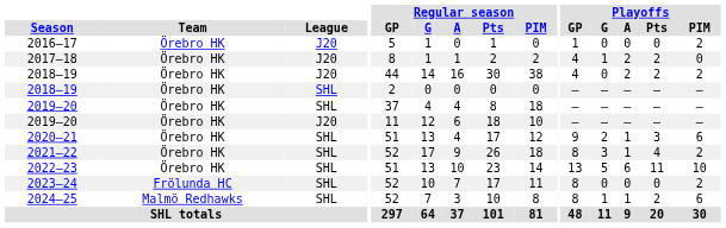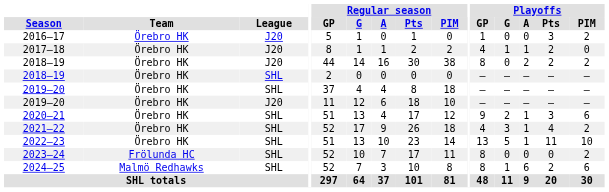2016–17 | Playoffs / Pts: 0 -> 3
2017–18 | Playoffs / A: 2 -> 1
2018–19 / J20 | Playoffs / GP: 4 -> 8
2021–22 | Playoffs / GP: 8 -> 4
2022–23 | Playoffs / A: 6 -> 1
2024–25 | Playoffs / A: 1 -> 6
